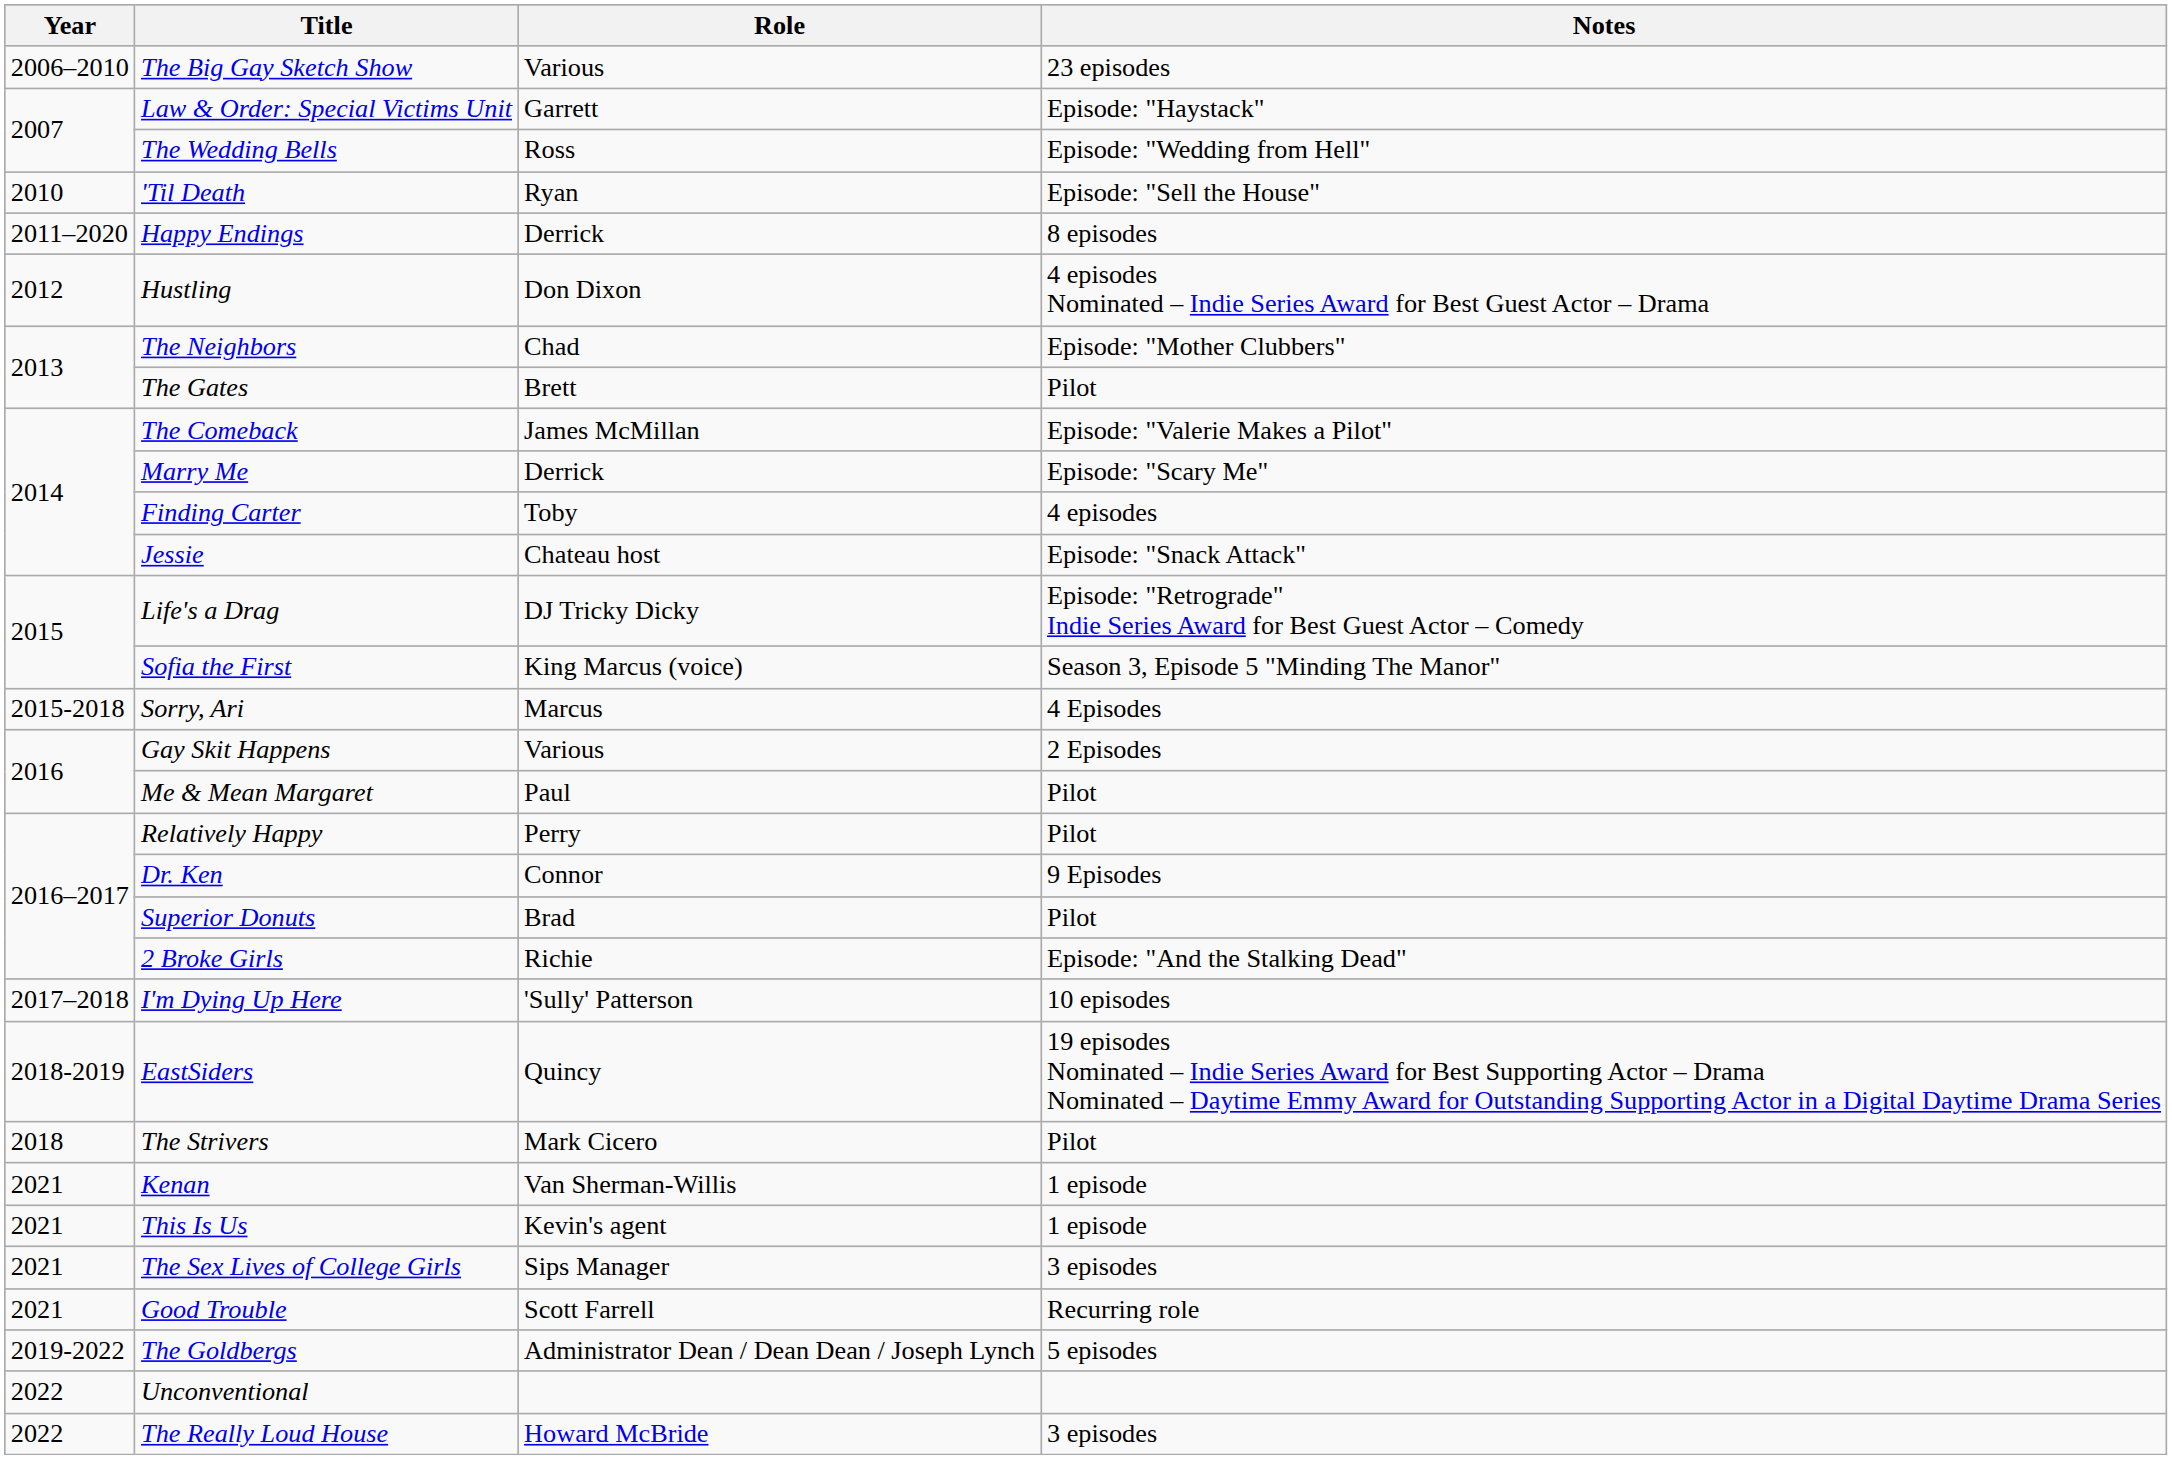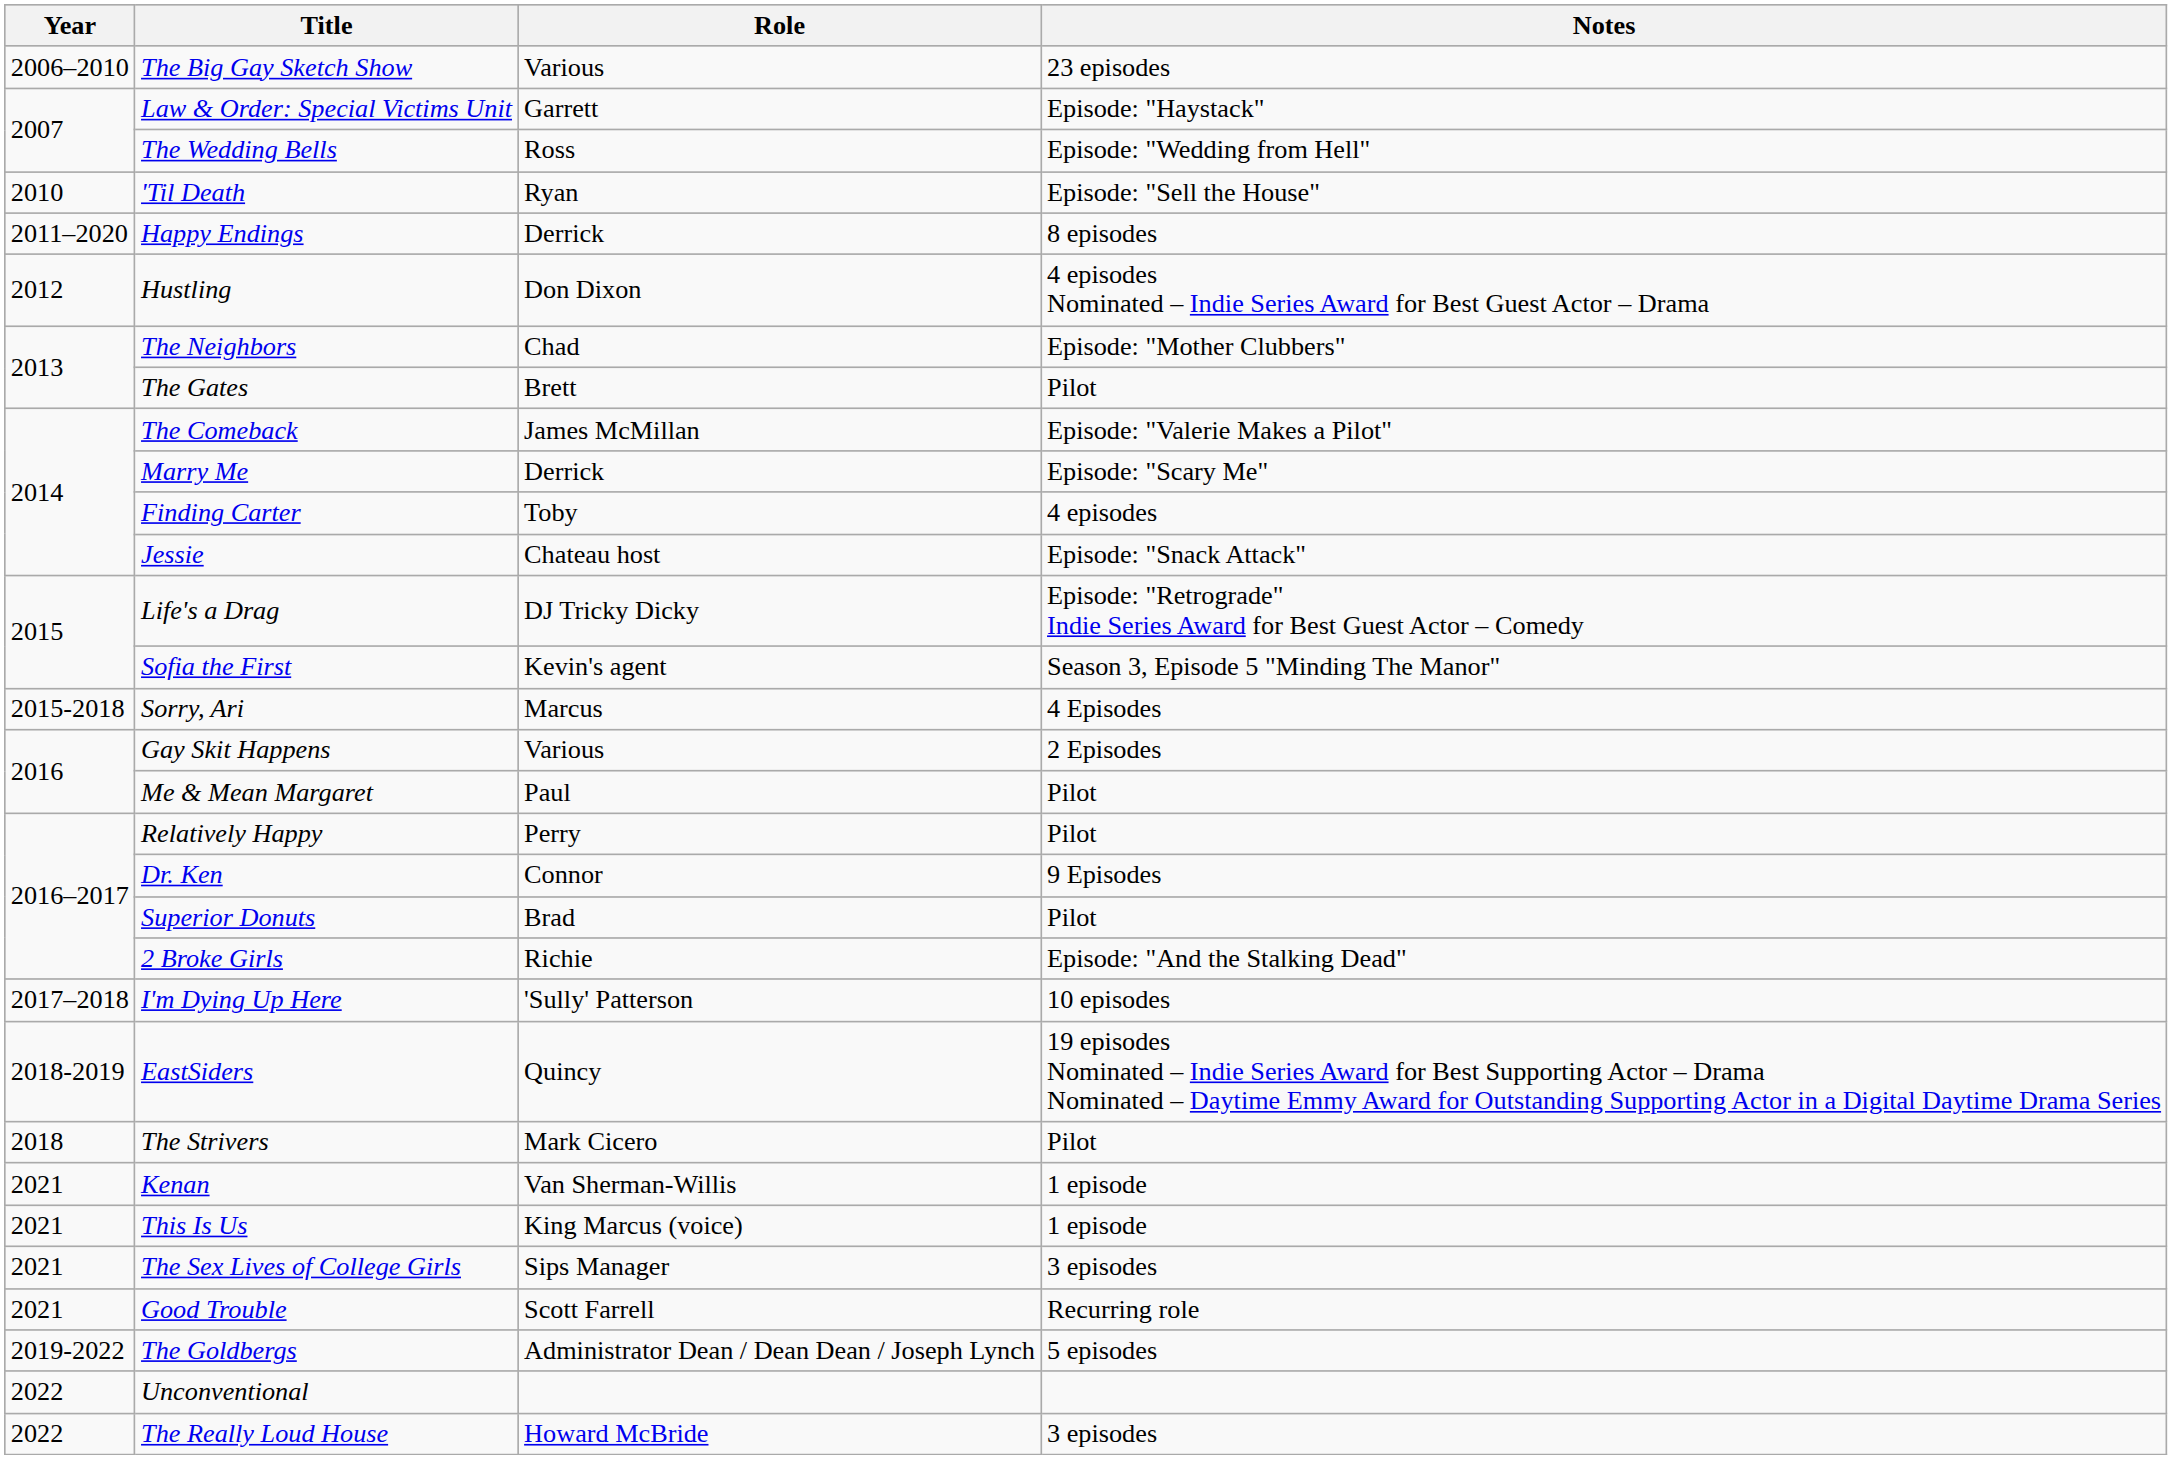Sofia the First | Role: King Marcus (voice) -> Kevin's agent
This Is Us | Role: Kevin's agent -> King Marcus (voice)
